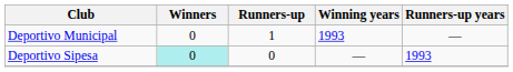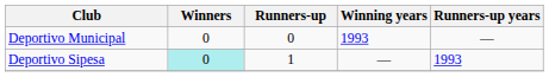Deportivo Municipal | Runners-up: 1 -> 0
Deportivo Sipesa | Runners-up: 0 -> 1
